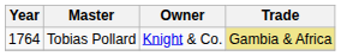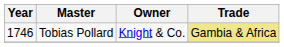Tobias Pollard | Year: 1764 -> 1746
